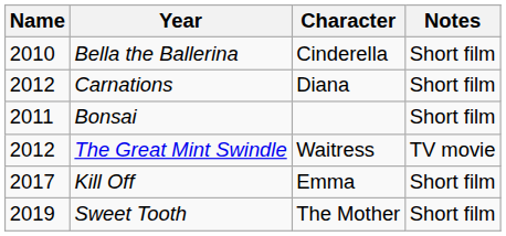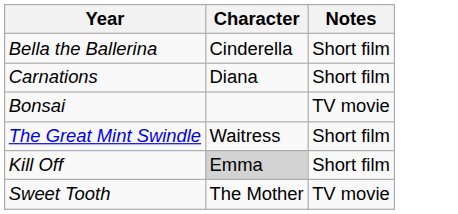- column: Name | 2010 | 2012 | 2011 | 2012 | 2017 | 2019
Bonsai | Notes: Short film -> TV movie
The Great Mint Swindle | Notes: TV movie -> Short film
Kill Off | Character: no background -> lightgrey background
Sweet Tooth | Notes: Short film -> TV movie
